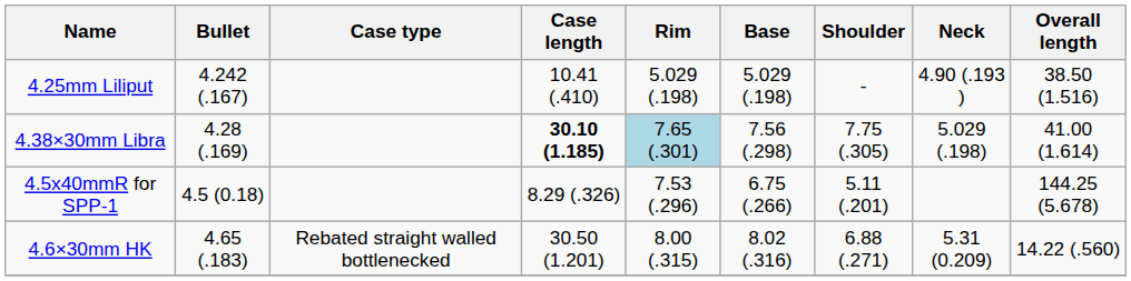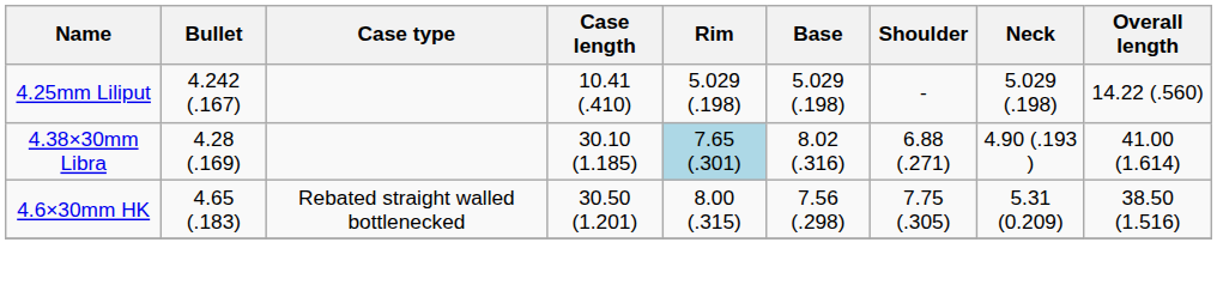4.25mm Liliput | Neck: 4.90 (.193 ) -> 5.029 (.198)
4.25mm Liliput | Overall length: 38.50 (1.516) -> 14.22 (.560)
4.38×30mm Libra | Case length: bold -> normal
4.38×30mm Libra | Base: 7.56 (.298) -> 8.02 (.316)
4.38×30mm Libra | Shoulder: 7.75 (.305) -> 6.88 (.271)
4.38×30mm Libra | Neck: 5.029 (.198) -> 4.90 (.193 )
- row: 4.5x40mmR for SPP-1 | 4.5 (0.18) | 8.29 (.326) | 7.53 (.296) | 6.75 (.266) | 5.11 (.201) | 144.25 (5.678)
4.6×30mm HK | Base: 8.02 (.316) -> 7.56 (.298)
4.6×30mm HK | Shoulder: 6.88 (.271) -> 7.75 (.305)
4.6×30mm HK | Overall length: 14.22 (.560) -> 38.50 (1.516)
